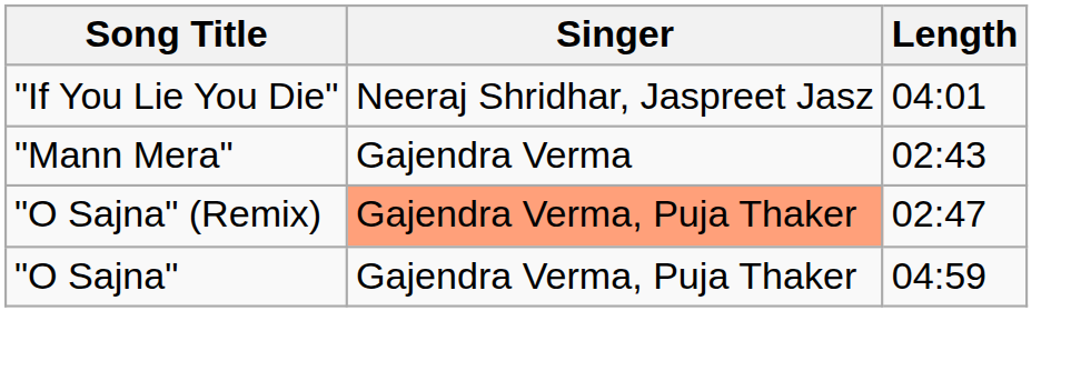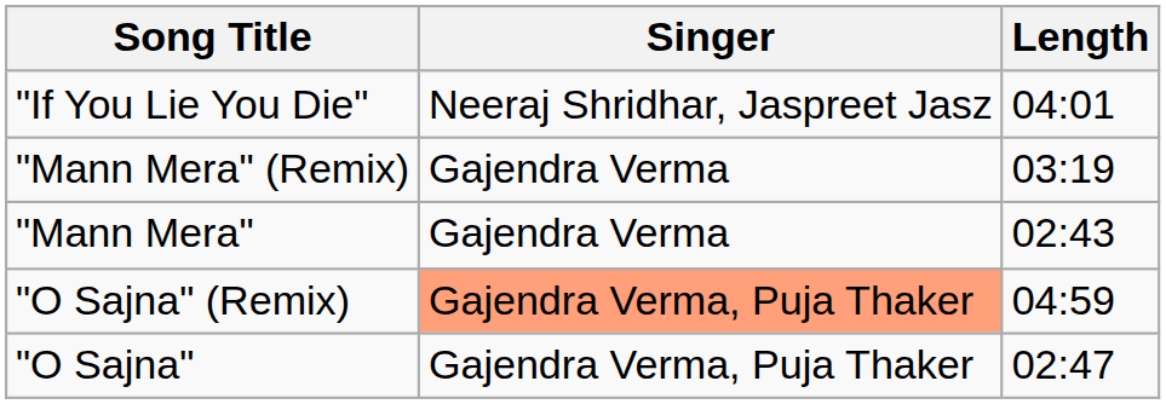+ row: "Mann Mera" (Remix) | Gajendra Verma | 03:19
"O Sajna" (Remix) | Length: 02:47 -> 04:59
"O Sajna" | Length: 04:59 -> 02:47
